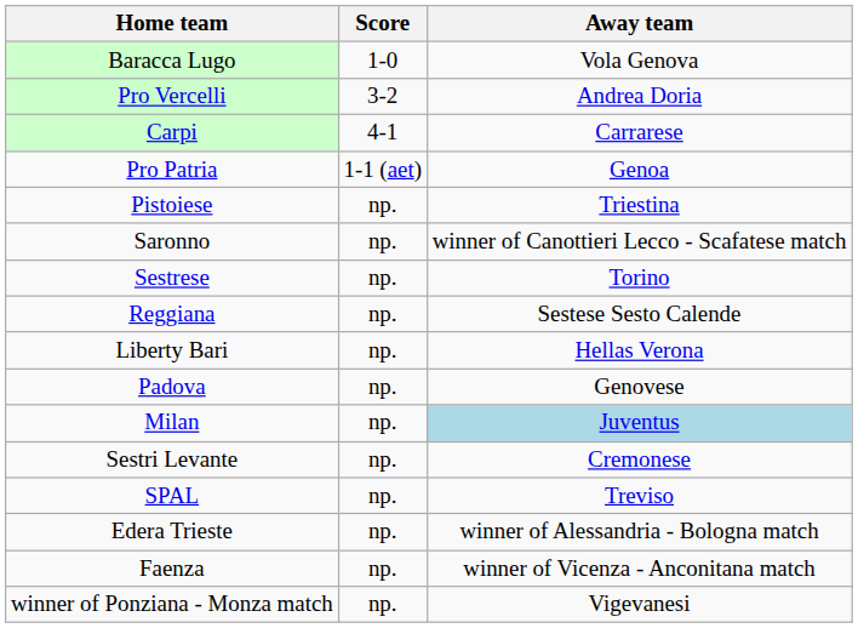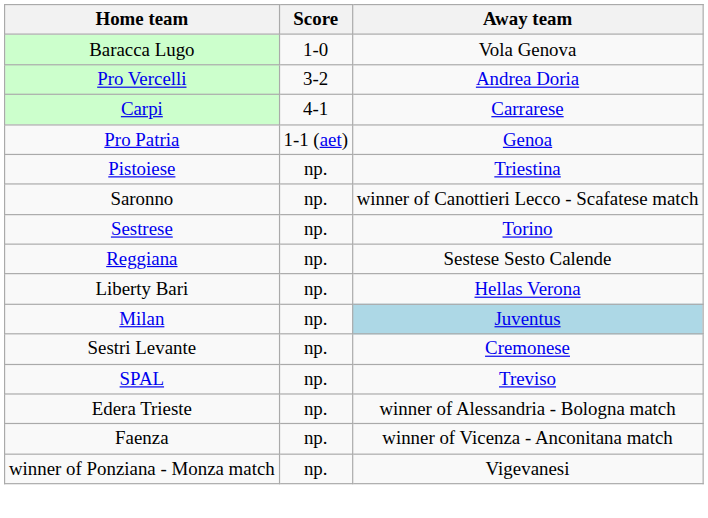- row: Padova | np. | Genovese
